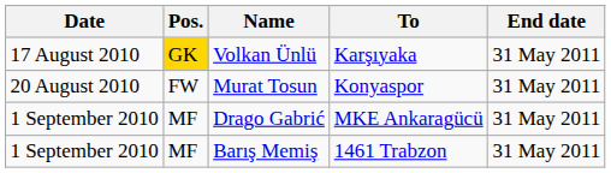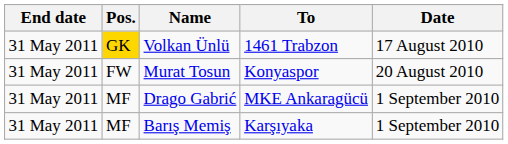columns swapped: Date <-> End date
Volkan Ünlü | To: Karşıyaka -> 1461 Trabzon
Barış Memiş | To: 1461 Trabzon -> Karşıyaka
